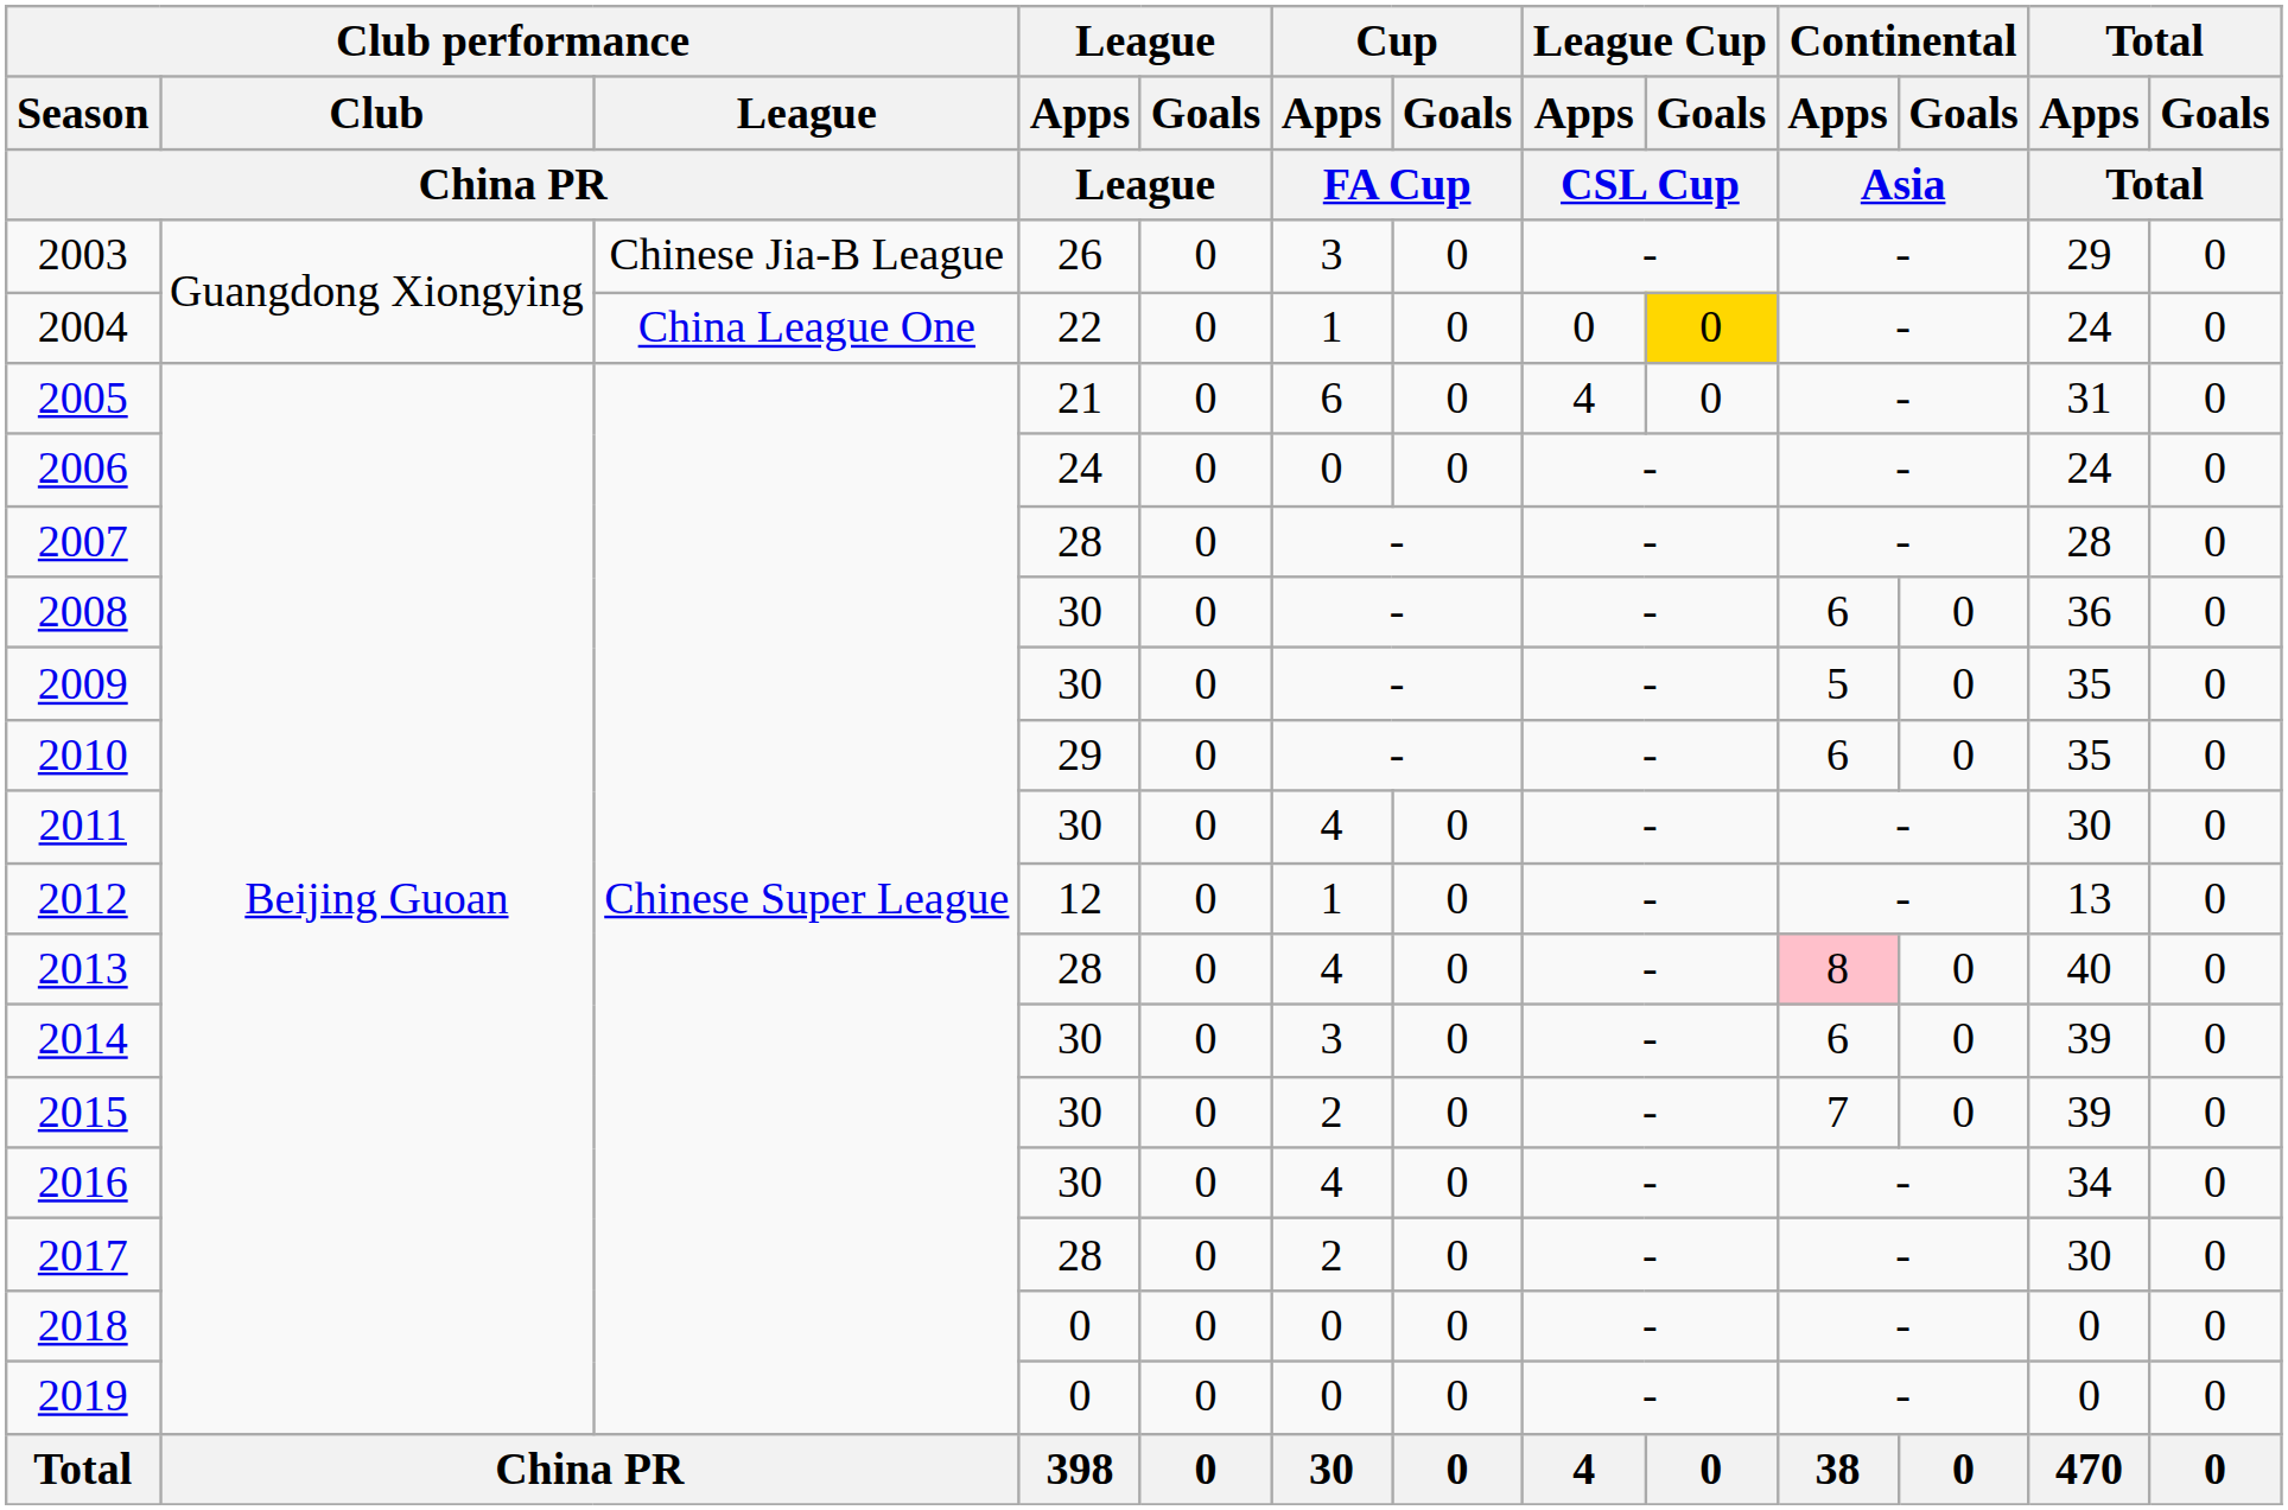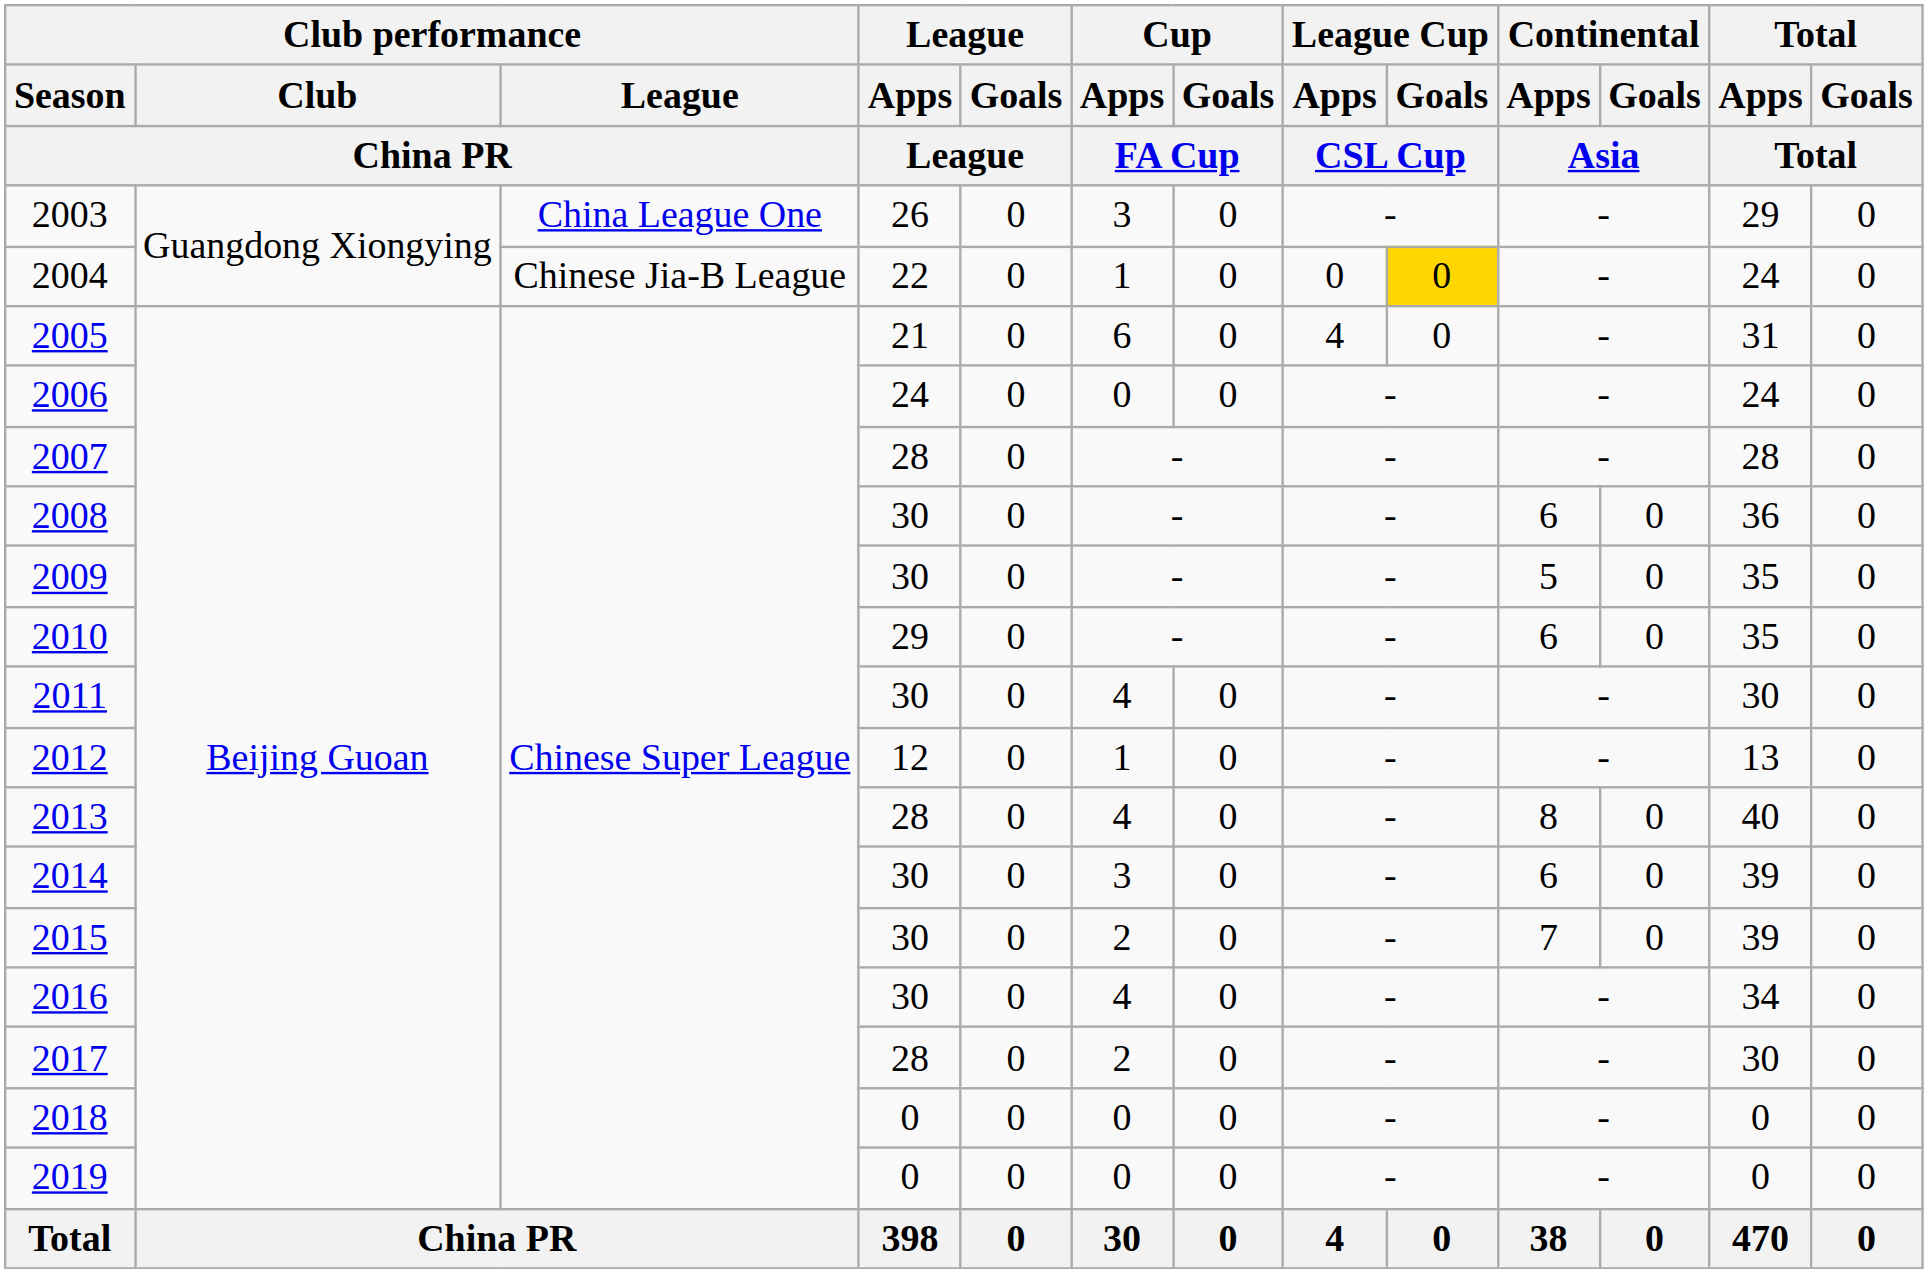2003 | Club performance / League / China PR: Chinese Jia-B League -> China League One
2004 | Club performance / League / China PR: China League One -> Chinese Jia-B League
2013 | Continental / Apps / Asia: pink background -> no background
